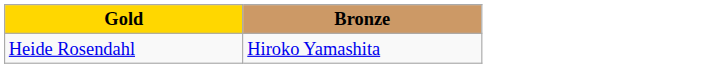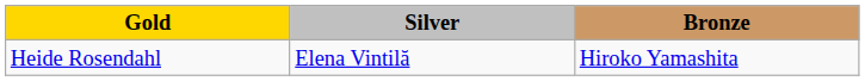+ column: Silver | Elena Vintilă
